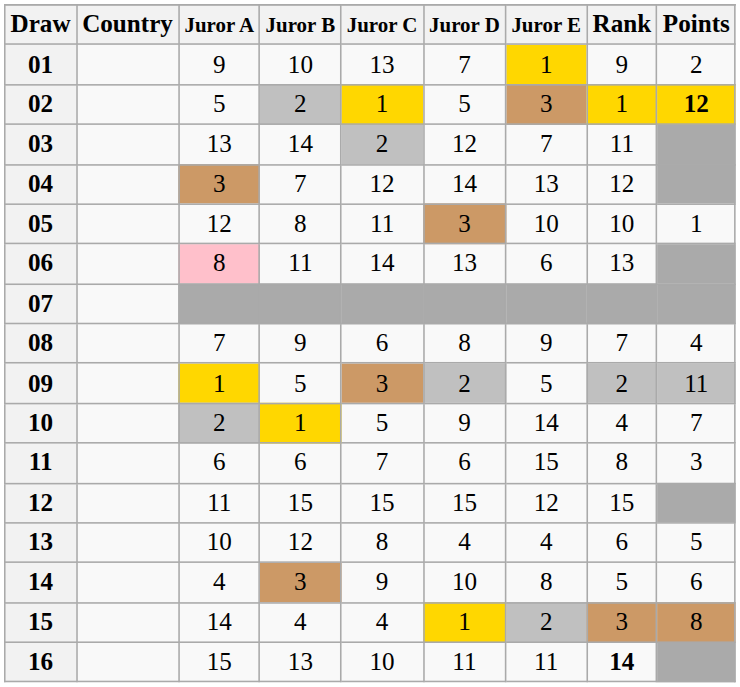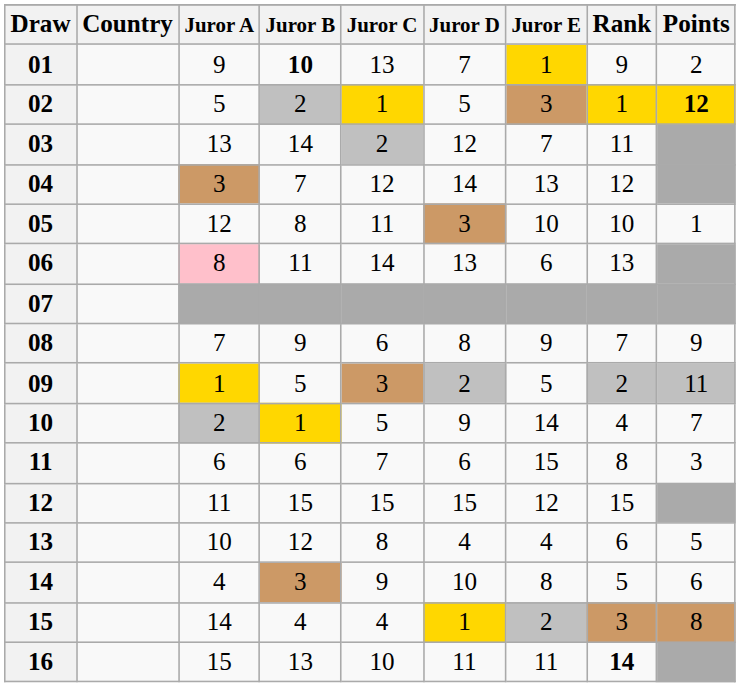01 | Juror B: normal -> bold
08 | Points: 4 -> 9
